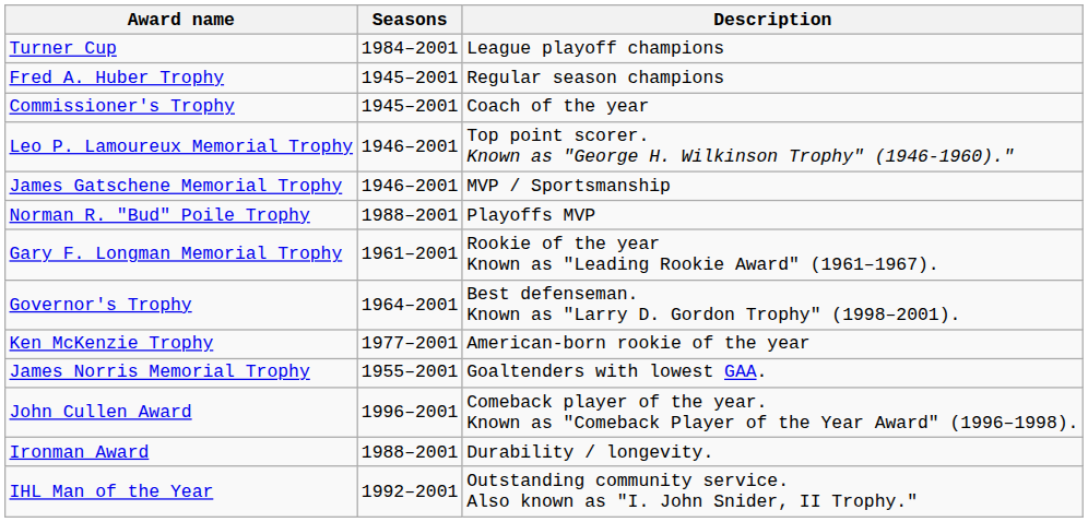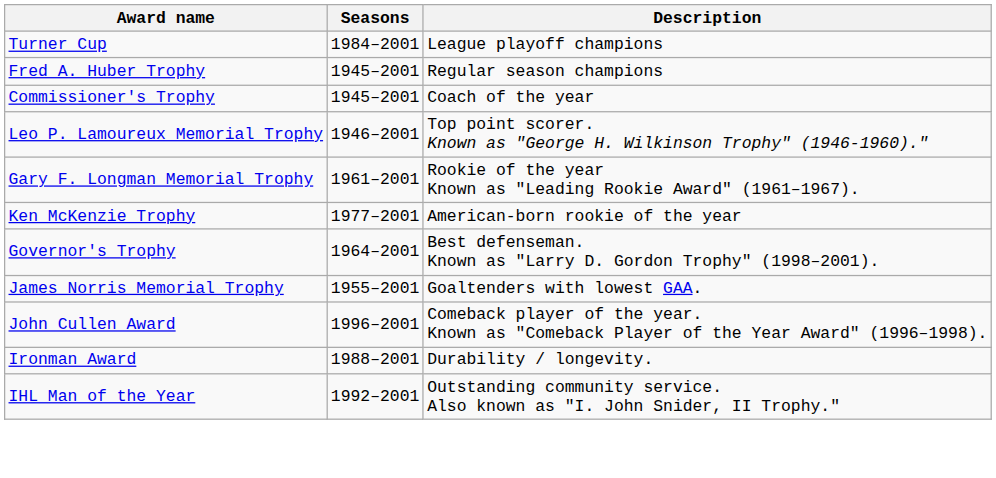- row: James Gatschene Memorial Trophy | 1946–2001 | MVP / Sportsmanship
- row: Norman R. "Bud" Poile Trophy | 1988–2001 | Playoffs MVP
rows swapped: Ken McKenzie Trophy <-> Governor's Trophy
